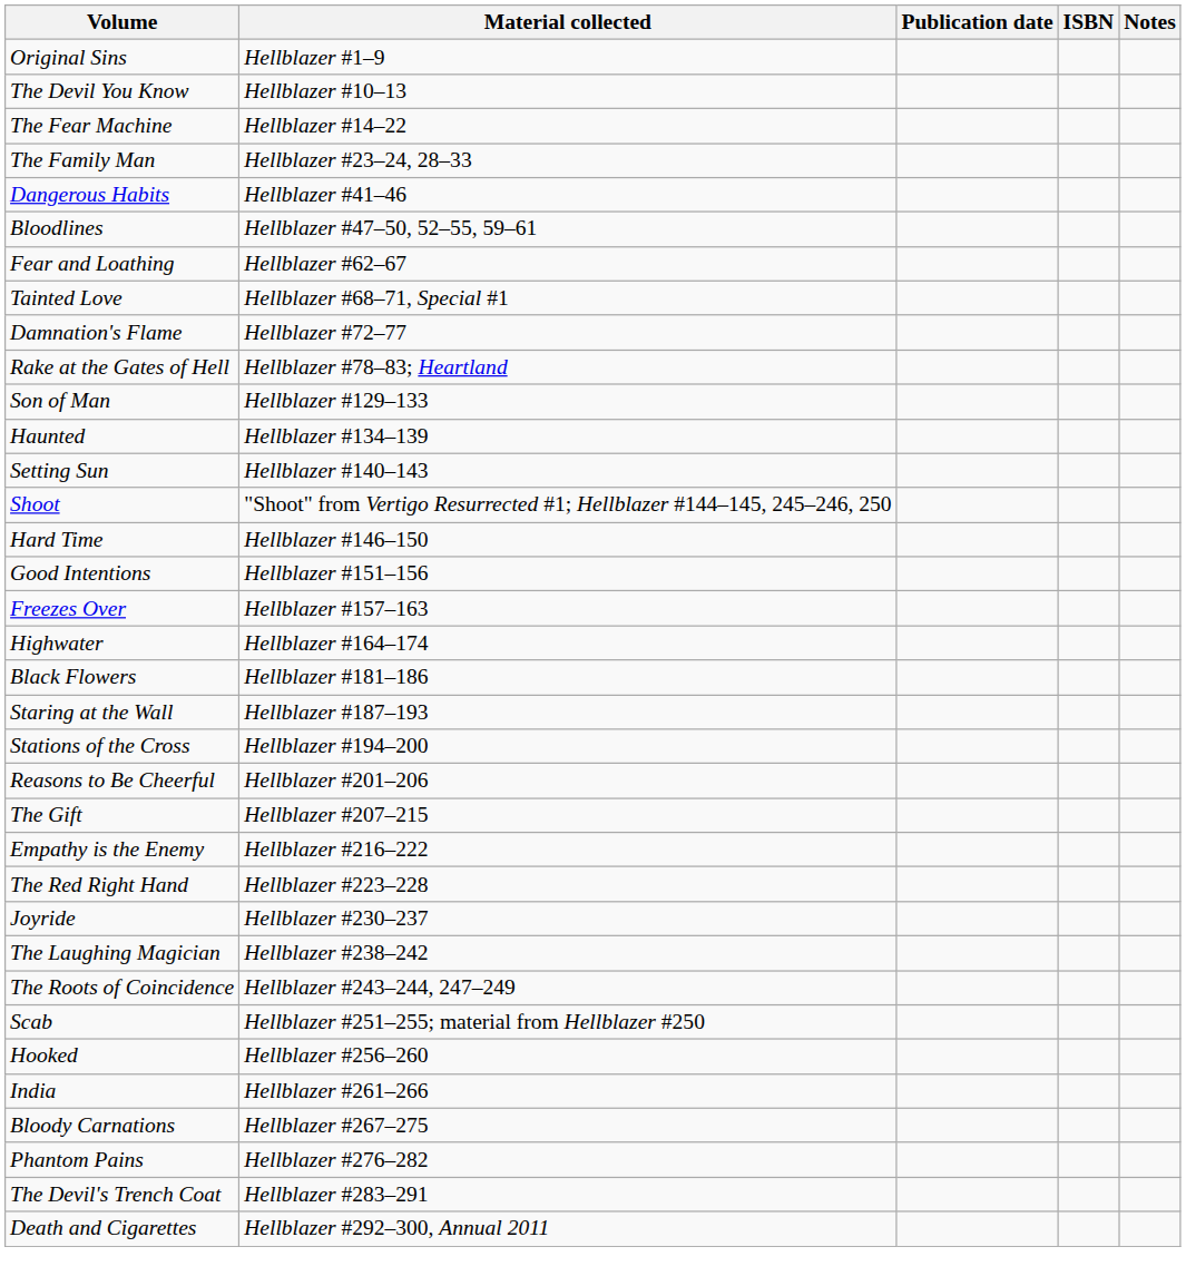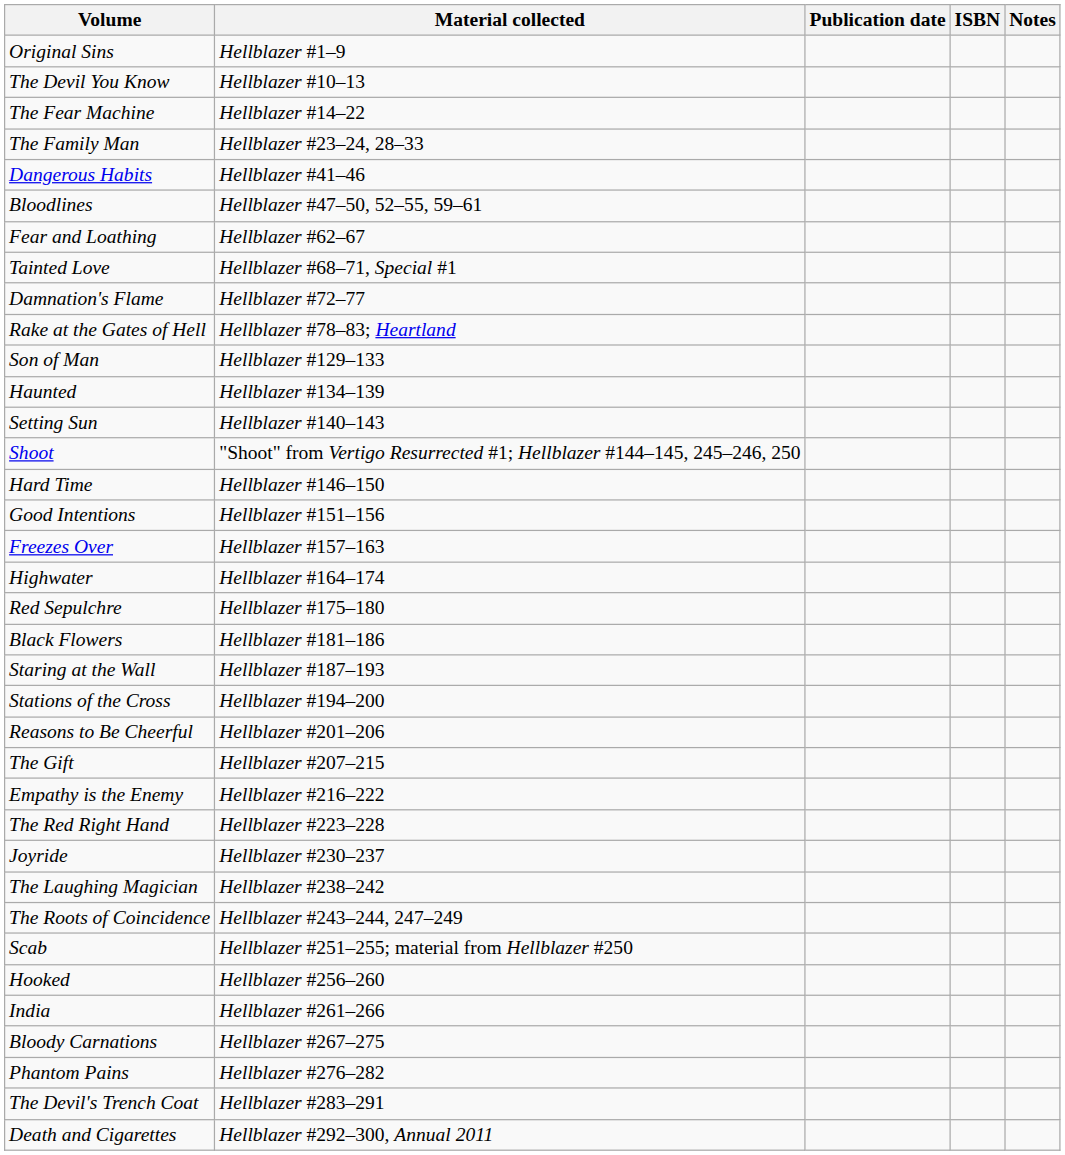+ row: Red Sepulchre | Hellblazer #175–180
